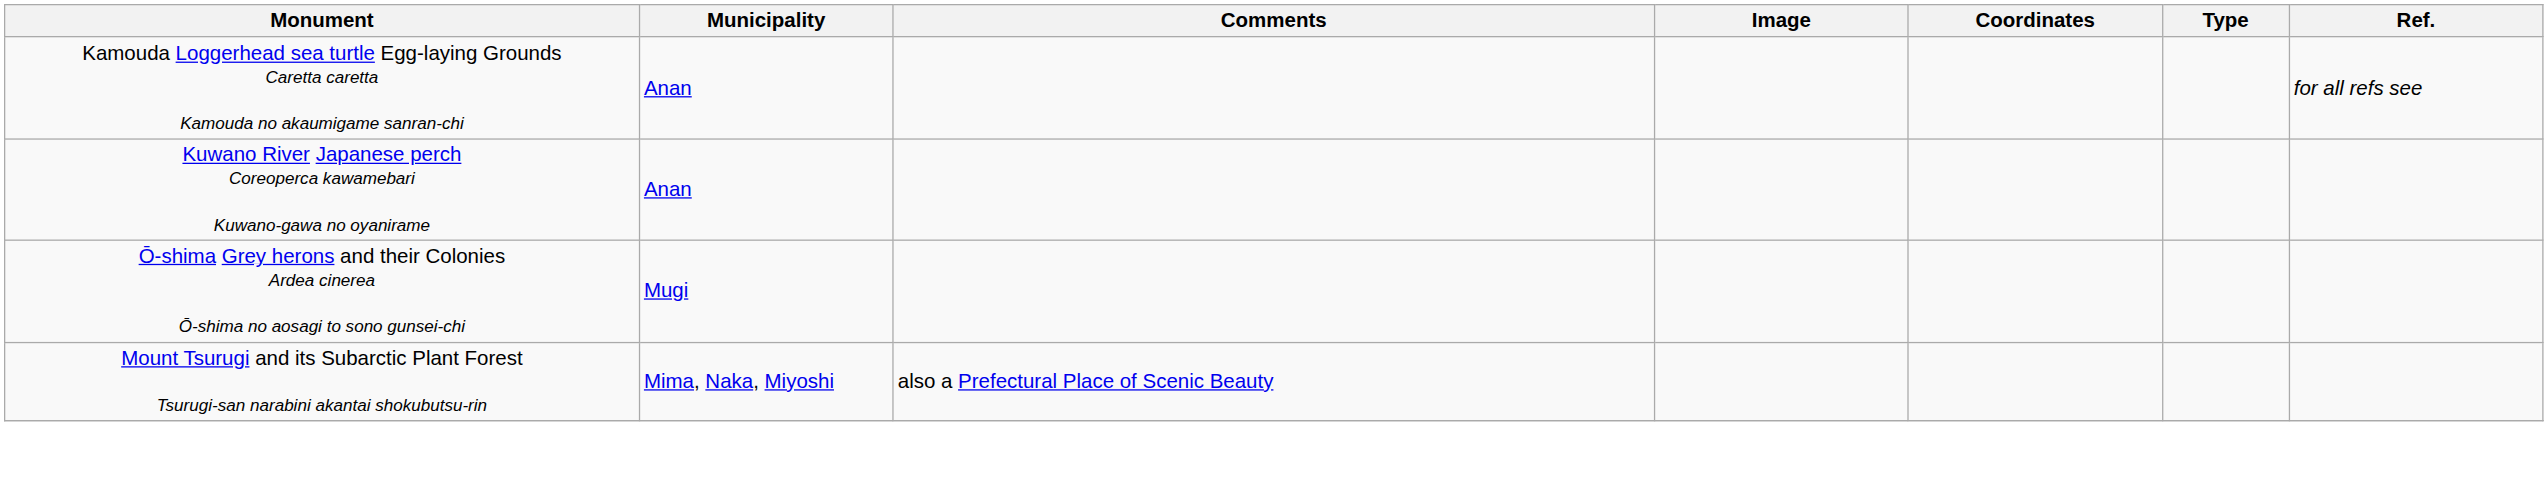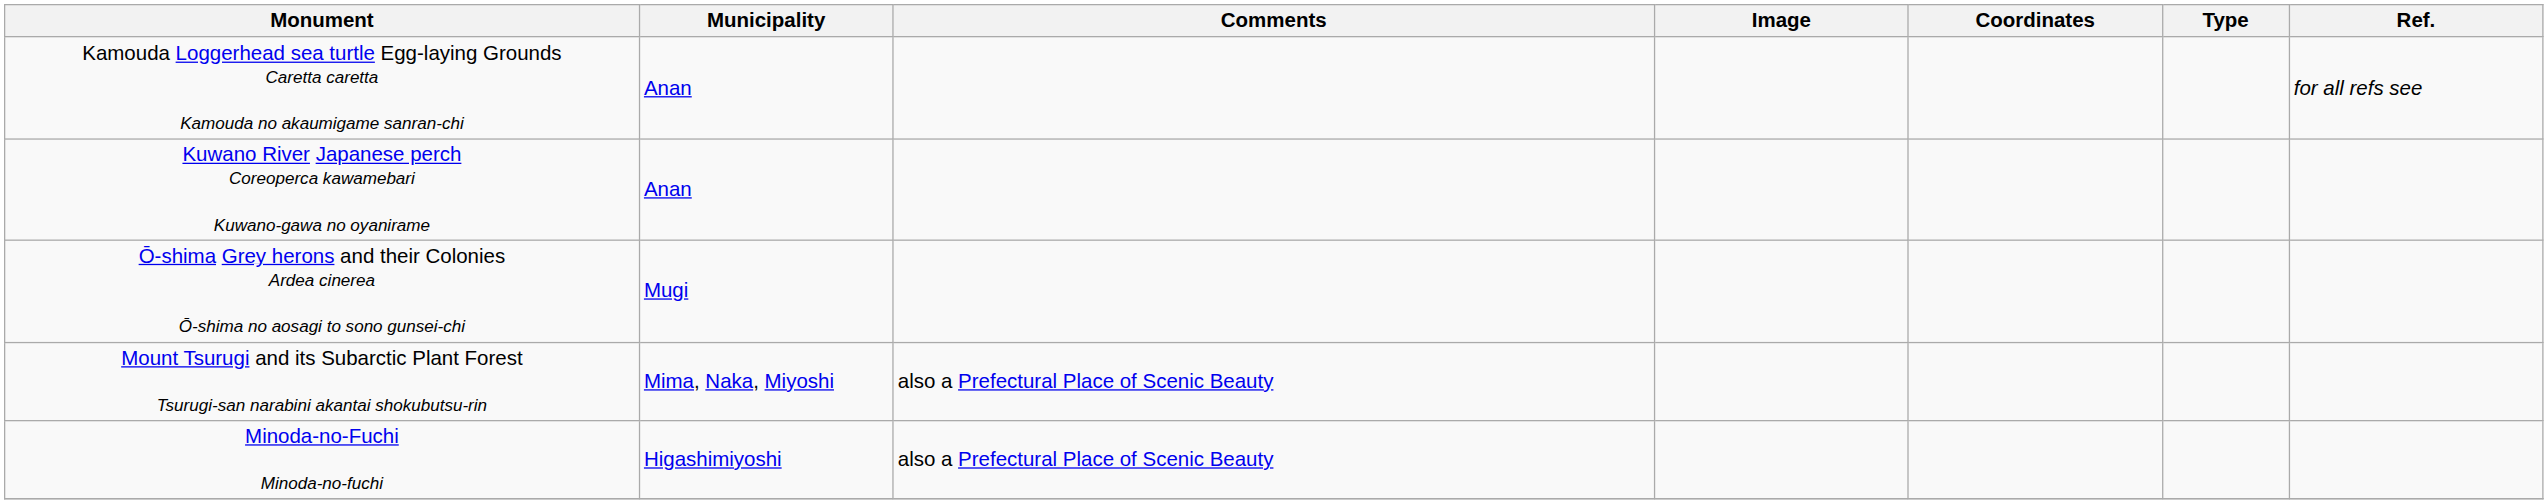+ row: Minoda-no-Fuchi Minoda-no-fuchi | Higashimiyoshi | also a Prefectural Place of Scenic Beauty
